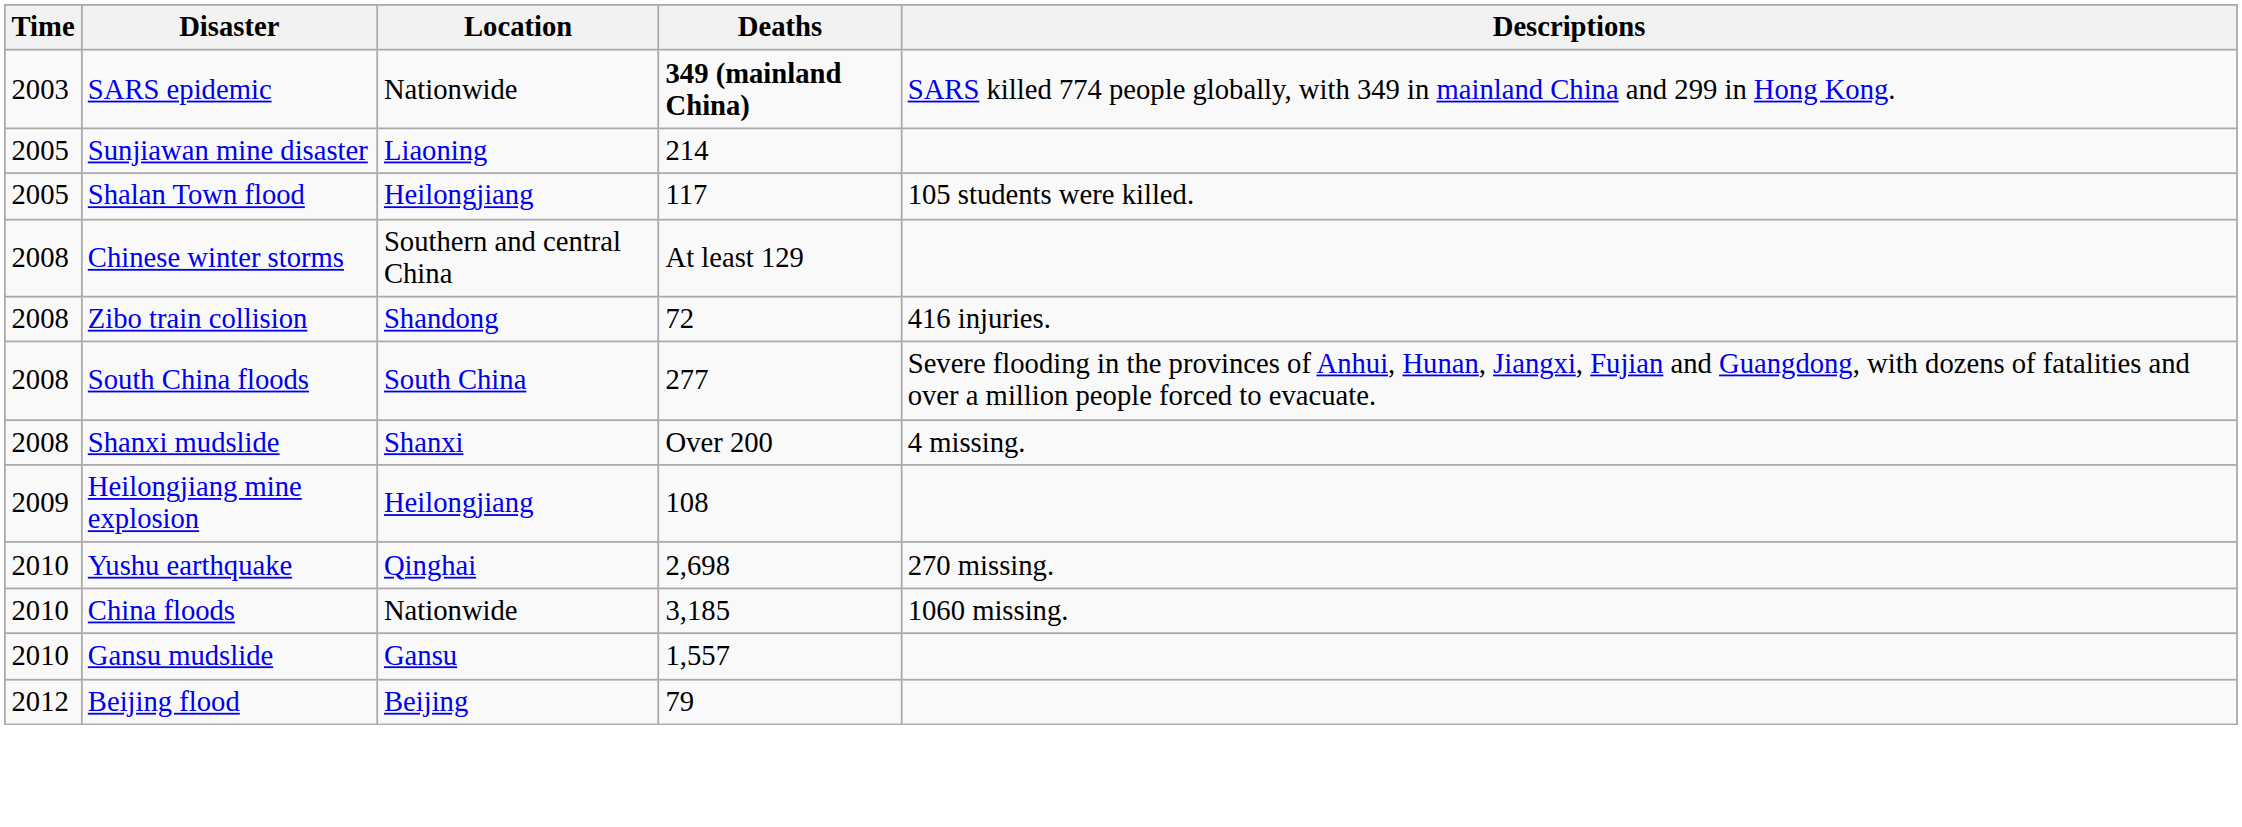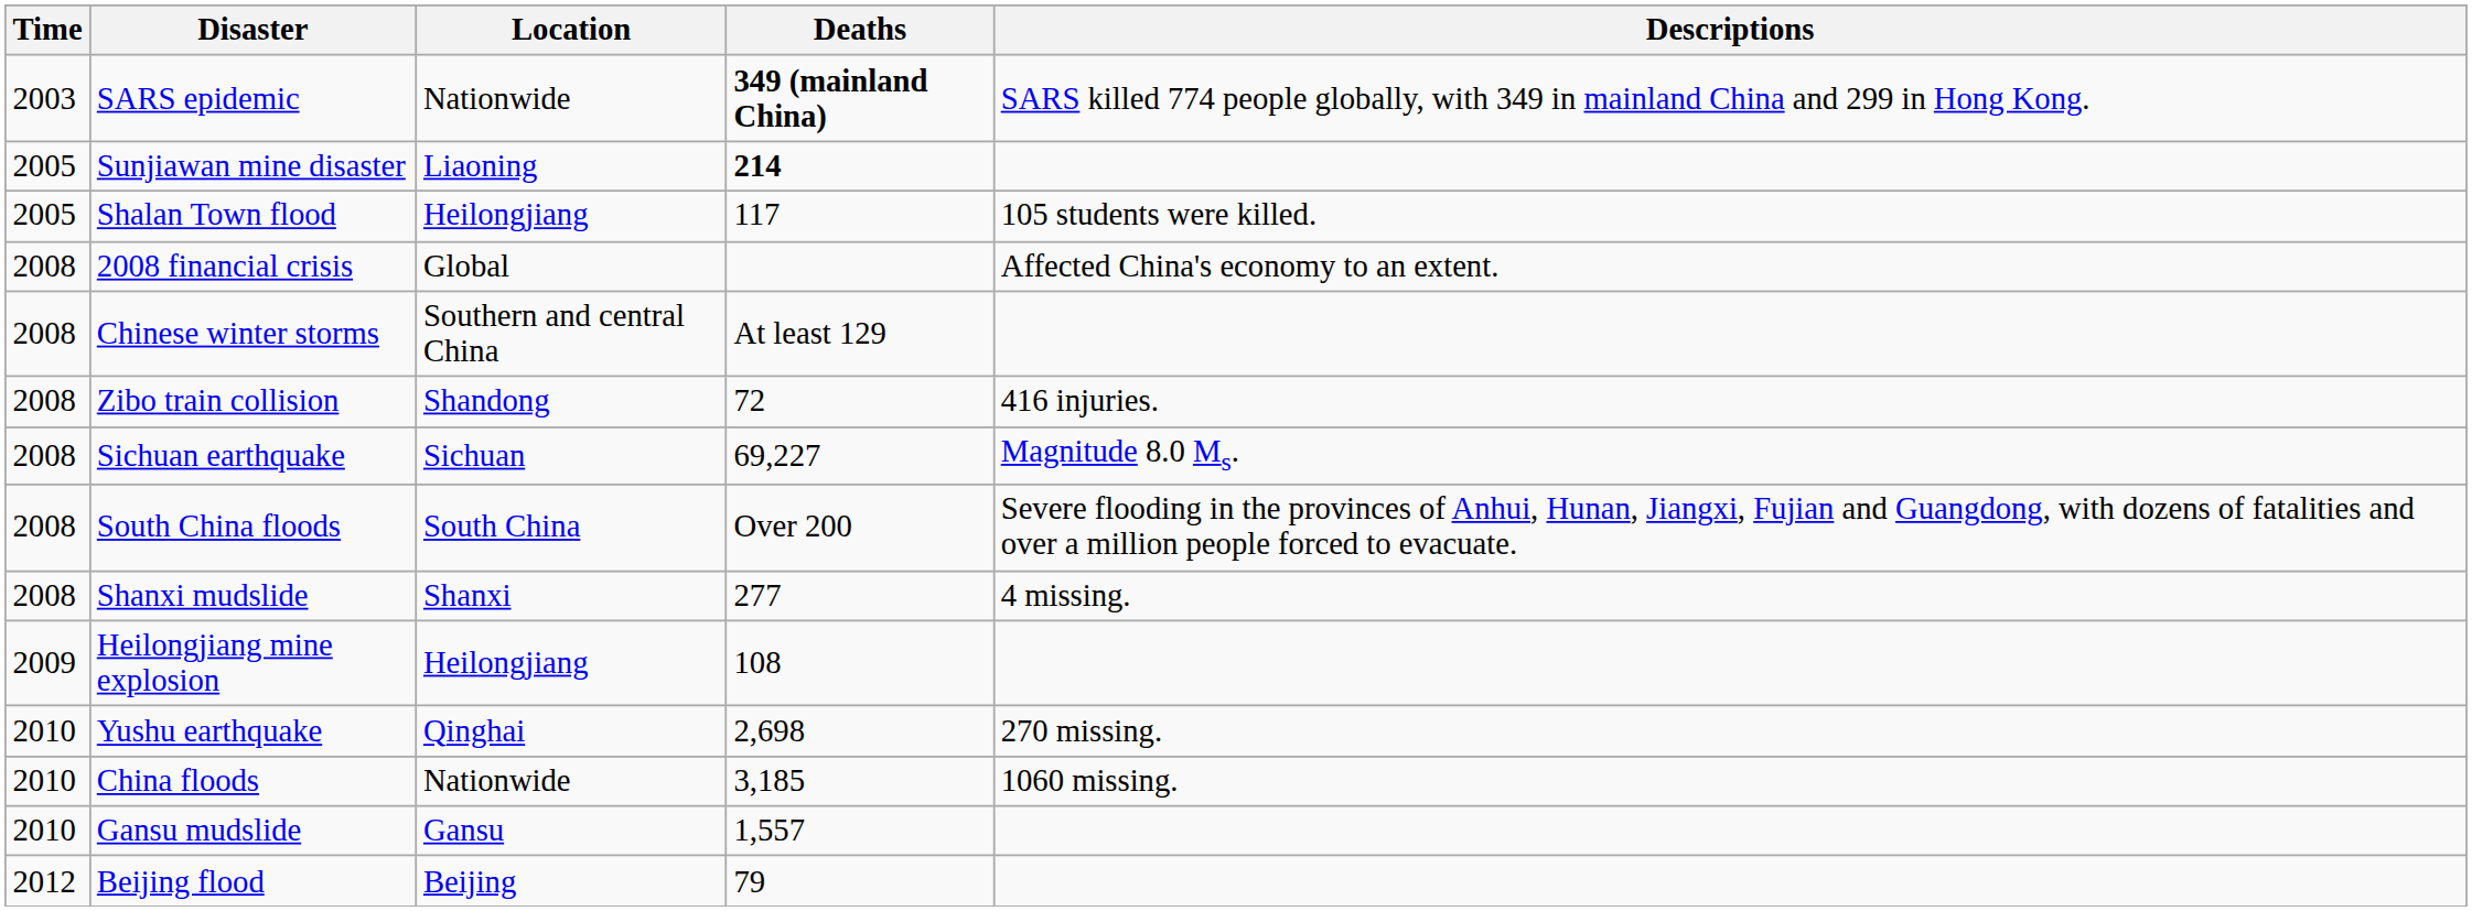Sunjiawan mine disaster | Deaths: normal -> bold
+ row: 2008 | 2008 financial crisis | Global | Affected China's economy to an extent.
+ row: 2008 | Sichuan earthquake | Sichuan | 69,227 | Magnitude 8.0 Ms.
South China floods | Deaths: 277 -> Over 200
Shanxi mudslide | Deaths: Over 200 -> 277
